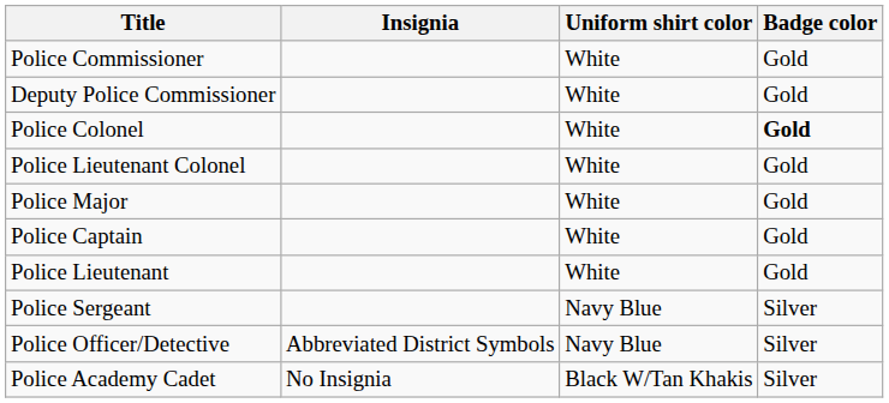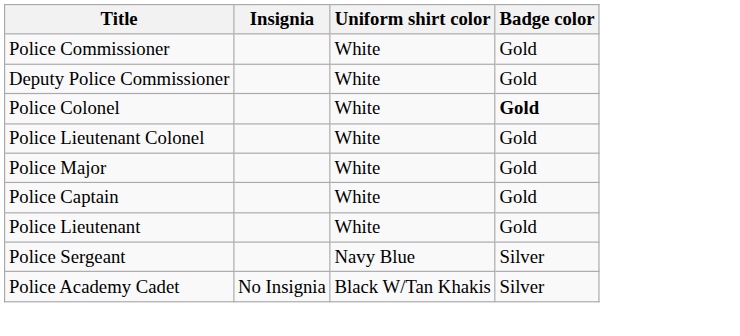- row: Police Officer/Detective | Abbreviated District Symbols | Navy Blue | Silver
